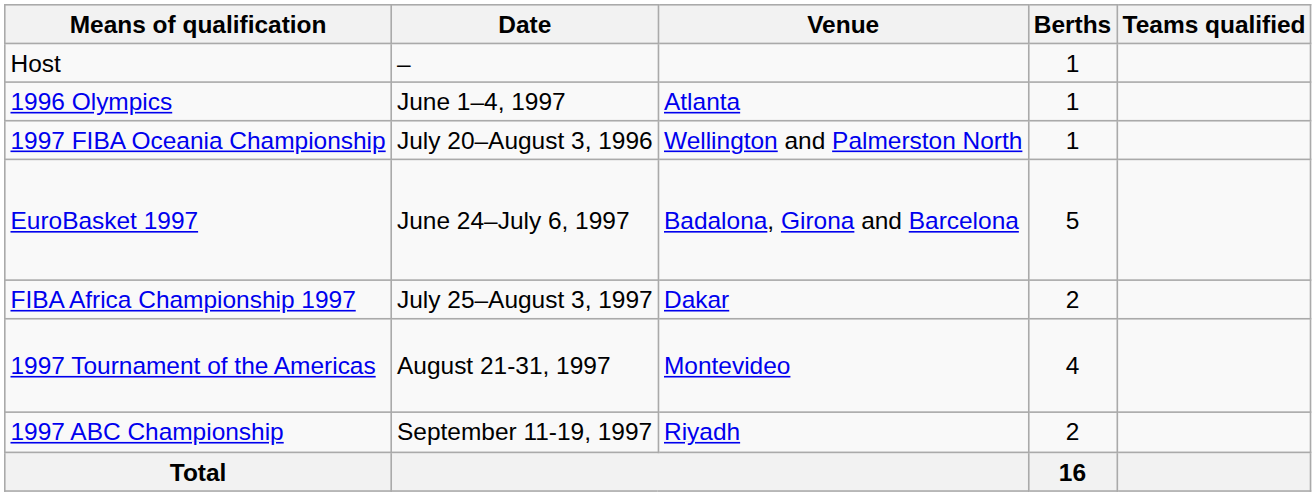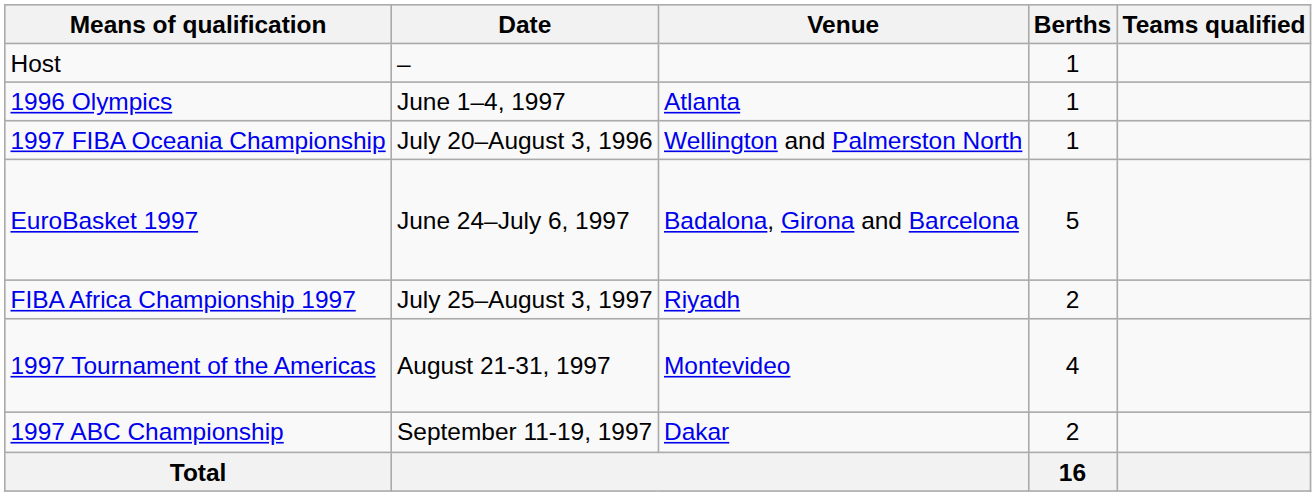FIBA Africa Championship 1997 | Venue: Dakar -> Riyadh
1997 ABC Championship | Venue: Riyadh -> Dakar
